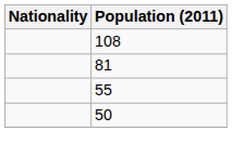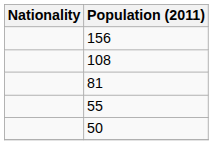+ row: 156
